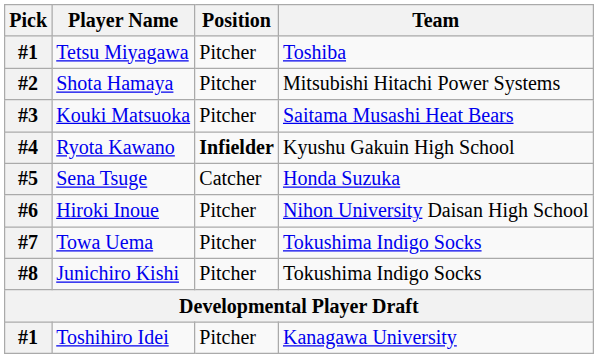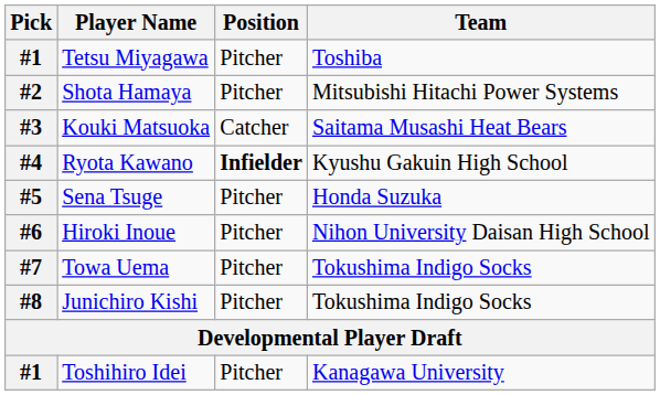Kouki Matsuoka | Position: Pitcher -> Catcher
Sena Tsuge | Position: Catcher -> Pitcher
